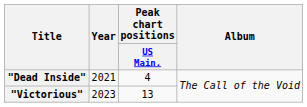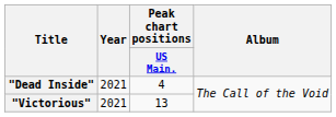"Victorious" | Year: 2023 -> 2021
